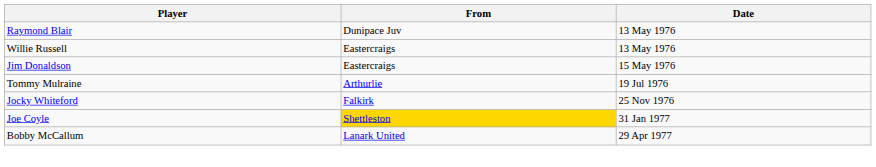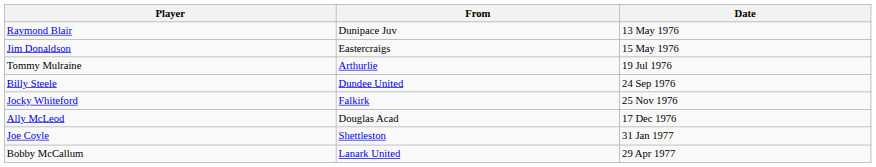- row: Willie Russell | Eastercraigs | 13 May 1976
+ row: Billy Steele | Dundee United | 24 Sep 1976
+ row: Ally McLeod | Douglas Acad | 17 Dec 1976
Joe Coyle | From: gold background -> no background
